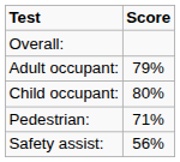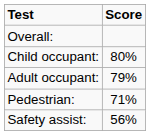rows swapped: Adult occupant: <-> Child occupant:
